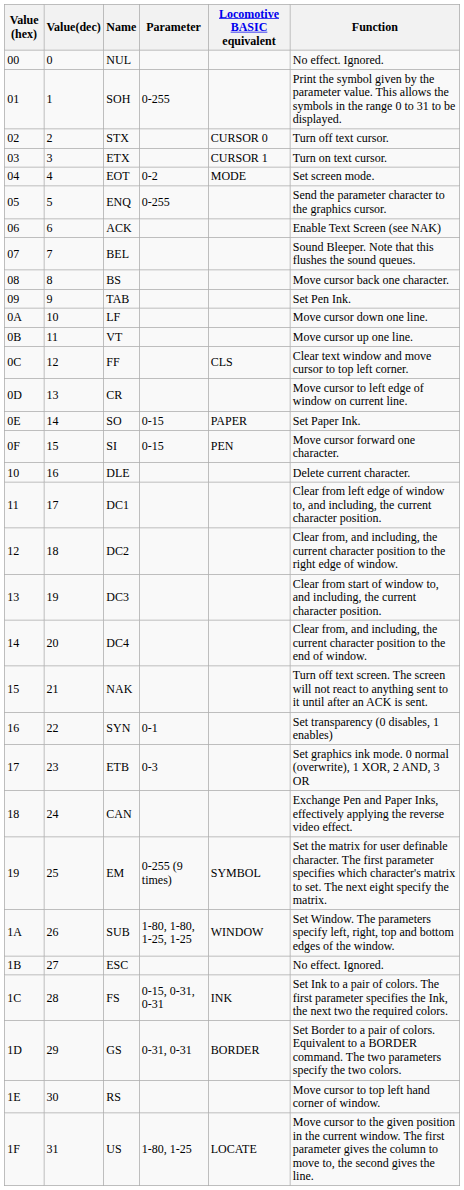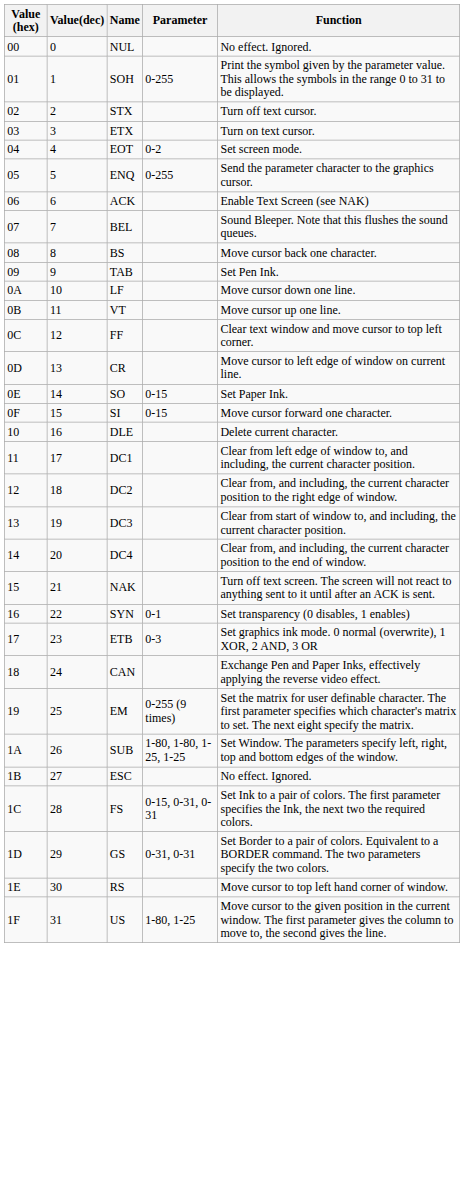- column: Locomotive BASIC equivalent | CURSOR 0 | CURSOR 1 | MODE | CLS | PAPER | PEN | SYMBOL | WINDOW | INK | BORDER | LOCATE
